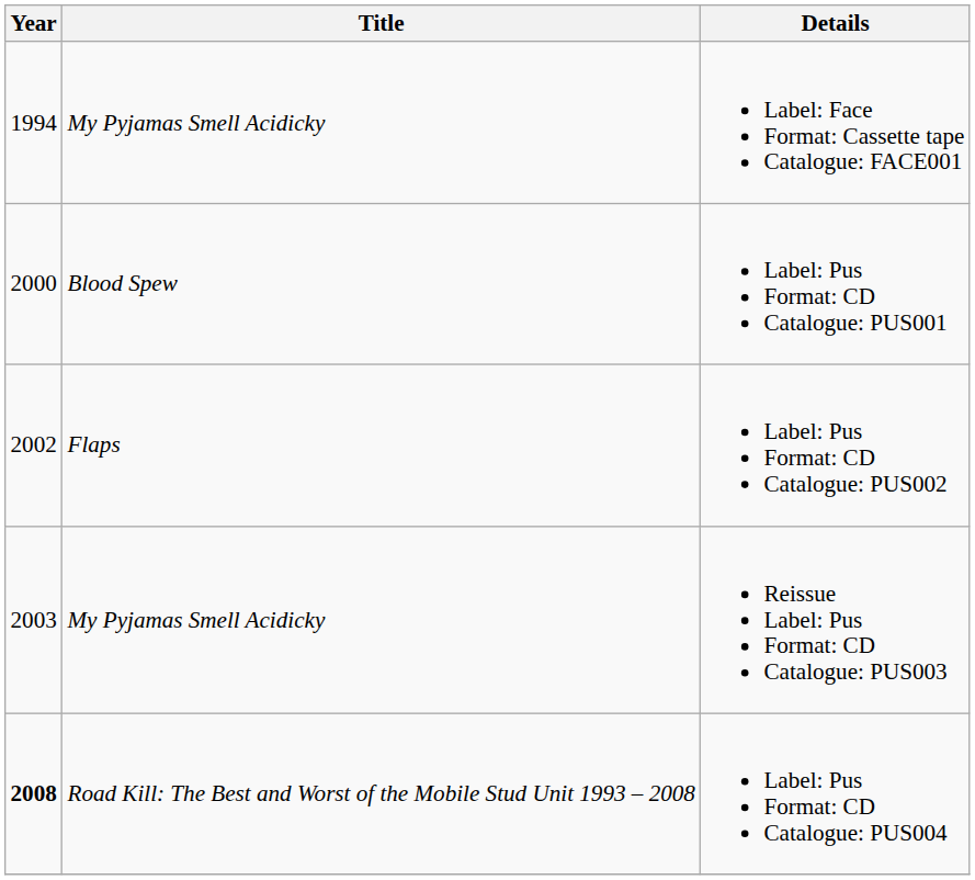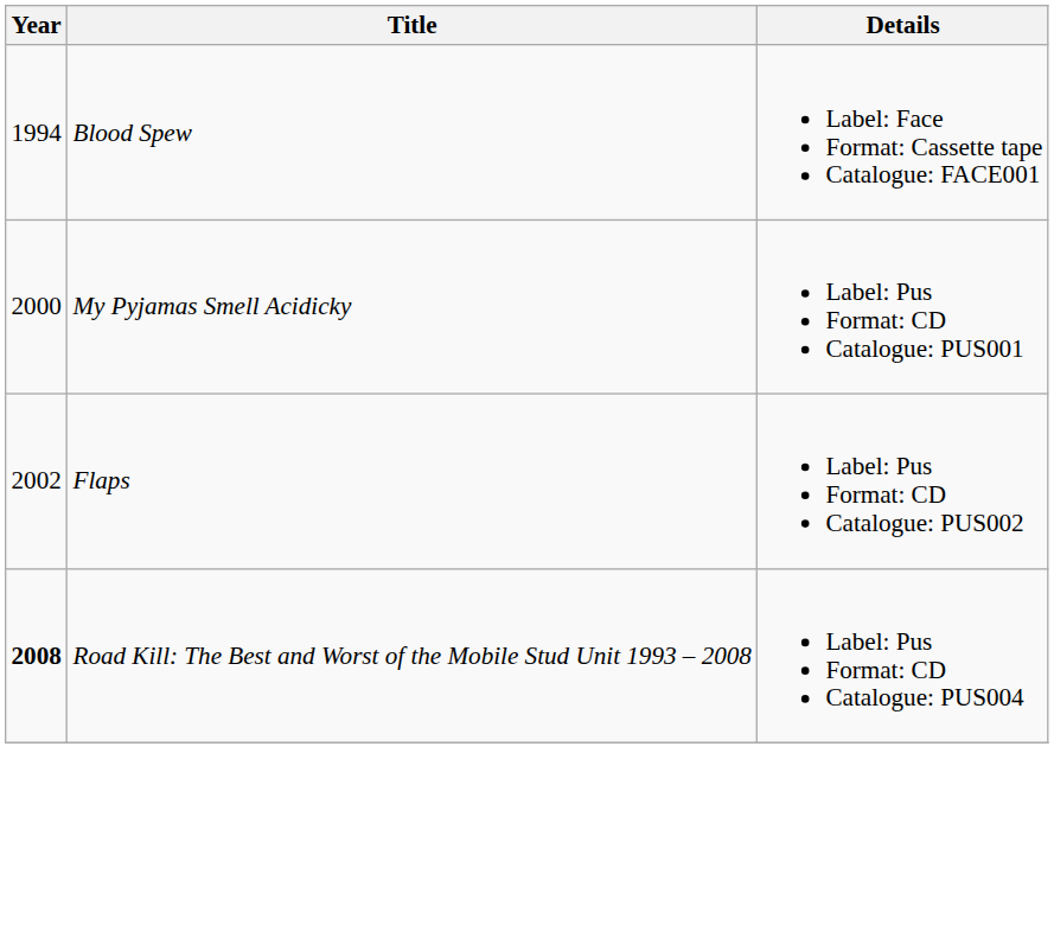Label: Face Format: Cassette tape Catalogue: FACE001 | Title: My Pyjamas Smell Acidicky -> Blood Spew
Label: Pus Format: CD Catalogue: PUS001 | Title: Blood Spew -> My Pyjamas Smell Acidicky
- row: 2003 | My Pyjamas Smell Acidicky | Reissue Label: Pus Format: CD Catalogue: PUS003
